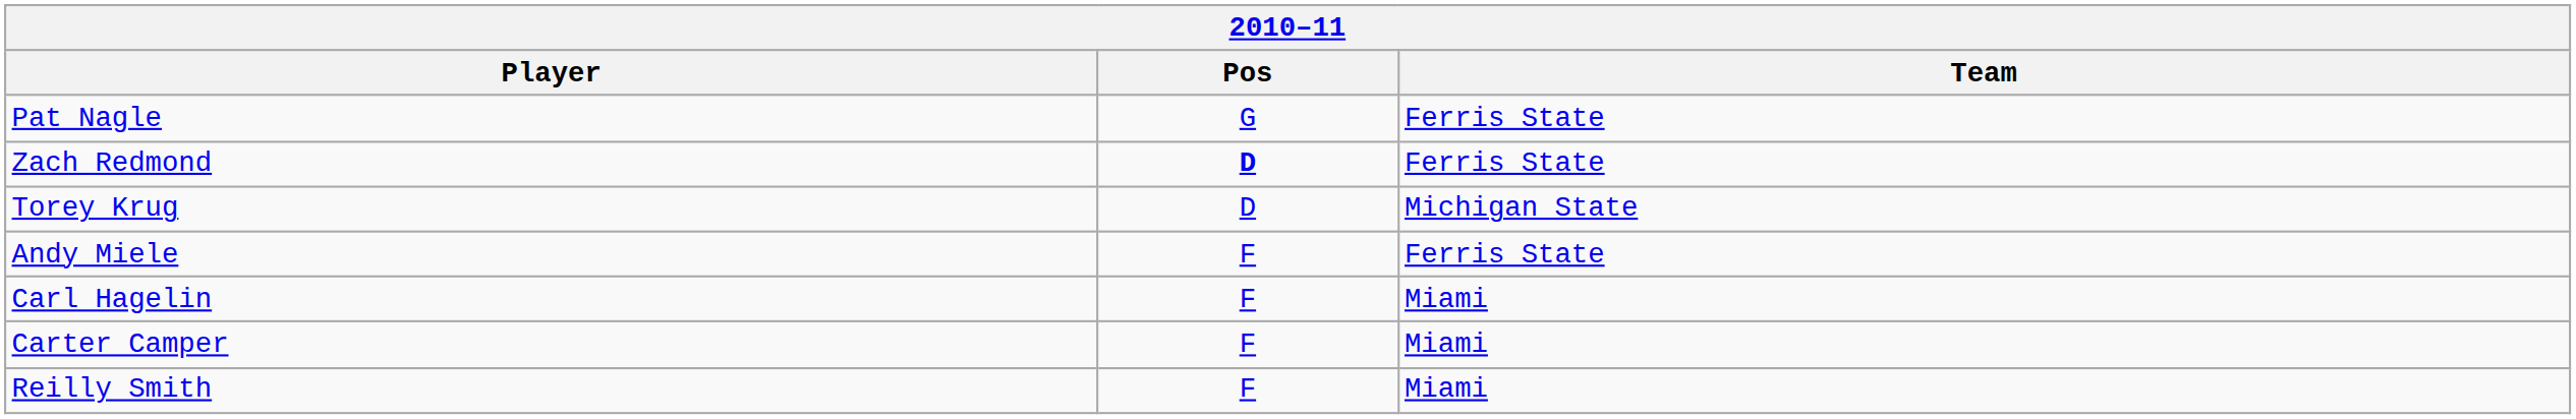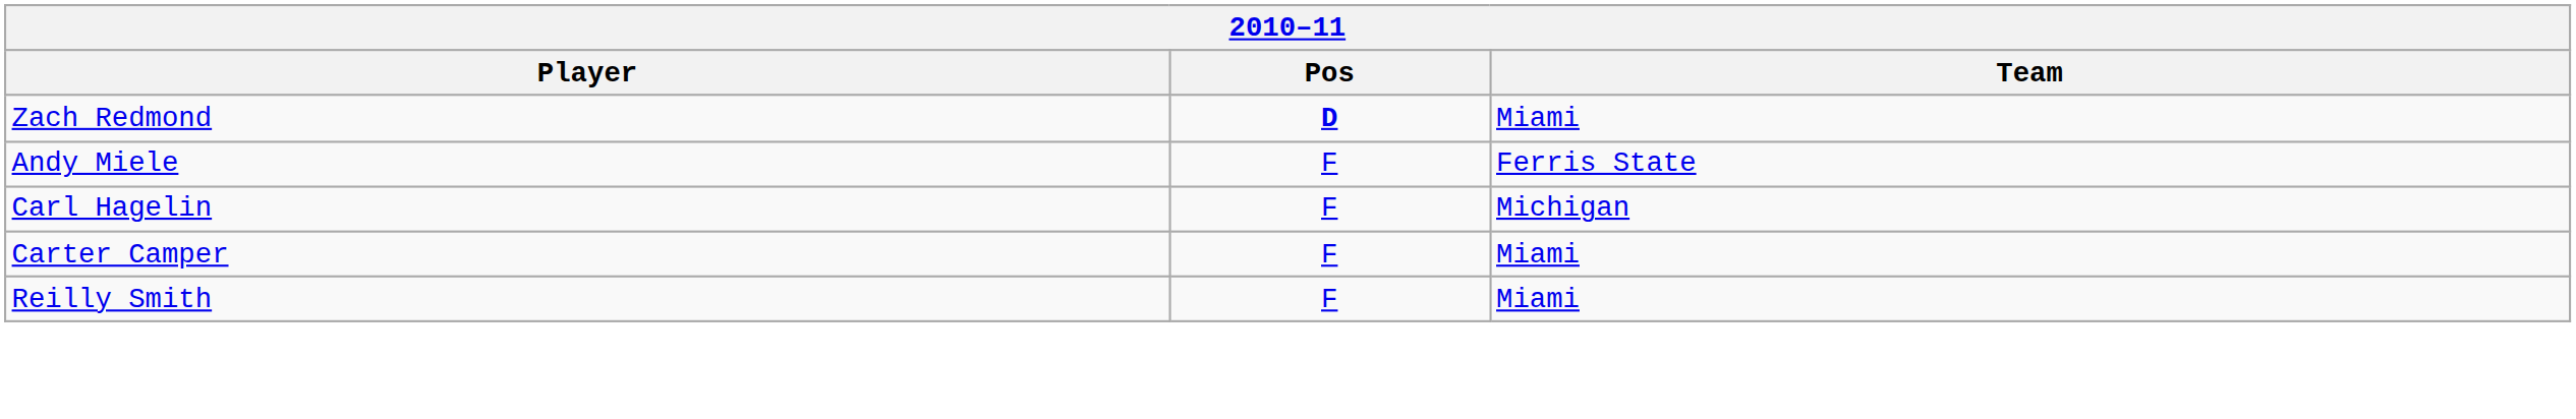- row: Pat Nagle | G | Ferris State
Zach Redmond | Team: Ferris State -> Miami
- row: Torey Krug | D | Michigan State
Carl Hagelin | Team: Miami -> Michigan
